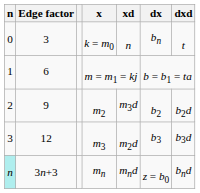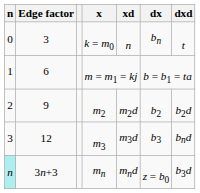m2 | xd: m3d -> m2d
m3 | xd: m2d -> m3d
m3 | dxd: b3d -> bnd
mn | dxd: bnd -> b3d
